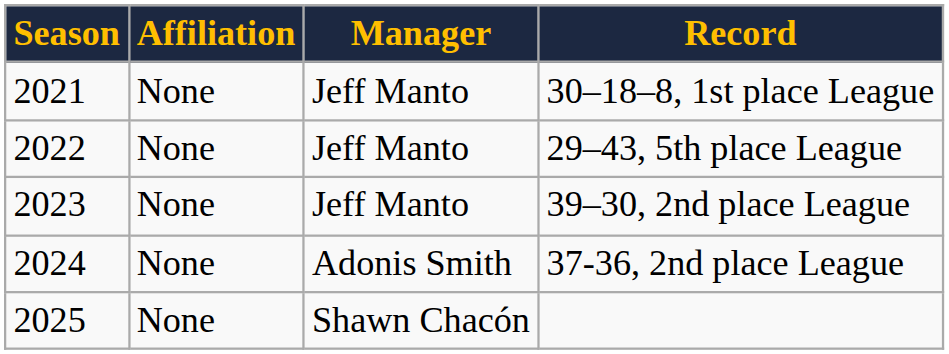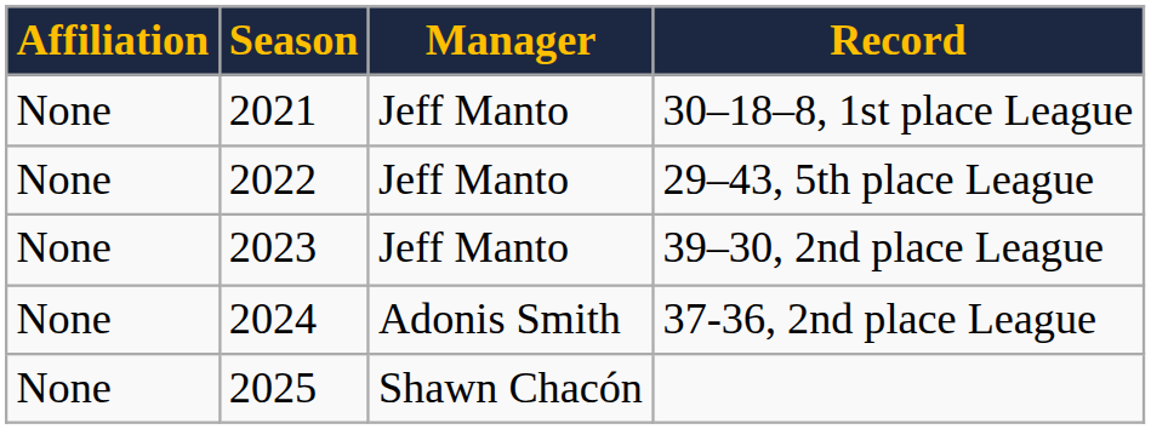columns swapped: Season <-> Affiliation
